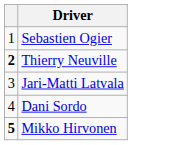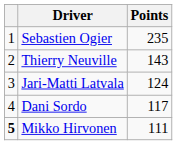+ column: Points | 235 | 143 | 124 | 117 | 111
Thierry Neuville | column 1: bold -> normal
